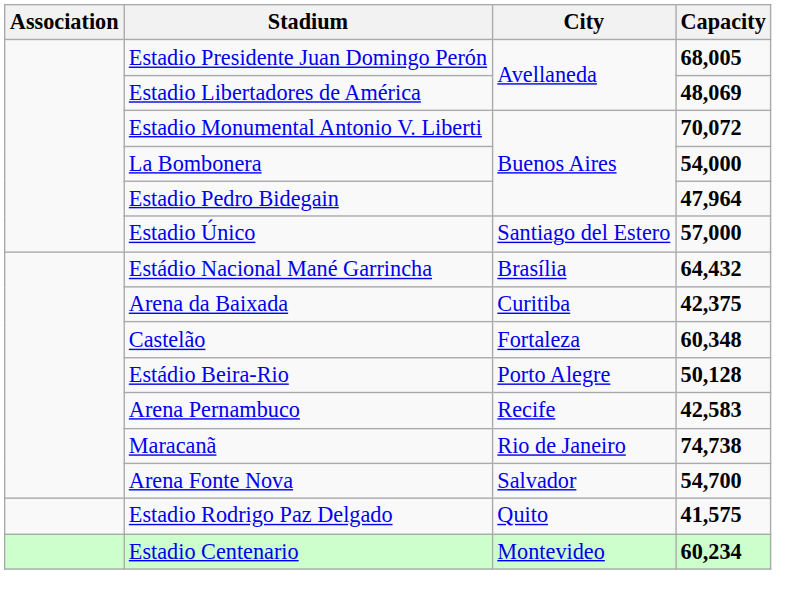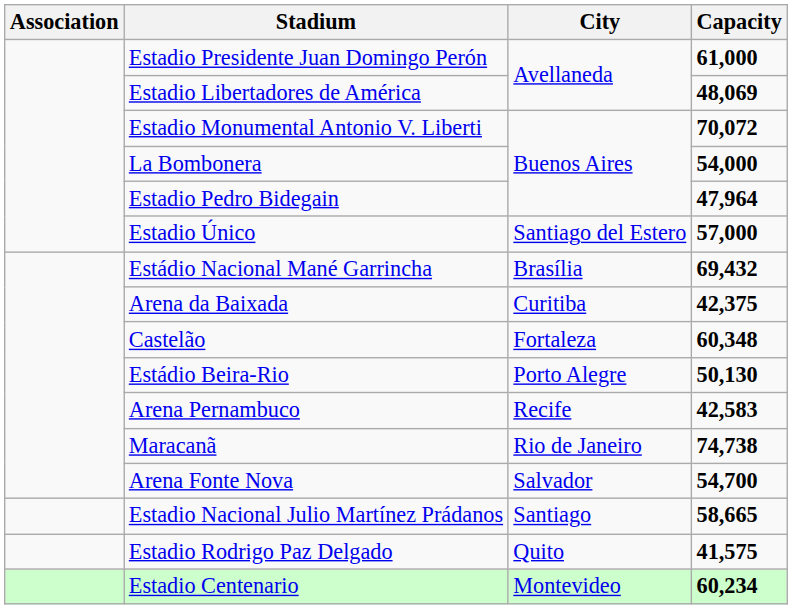Estadio Presidente Juan Domingo Perón | Capacity: 68,005 -> 61,000
Estádio Nacional Mané Garrincha | Capacity: 64,432 -> 69,432
Estádio Beira-Rio | Capacity: 50,128 -> 50,130
+ row: Estadio Nacional Julio Martínez Prádanos | Santiago | 58,665
